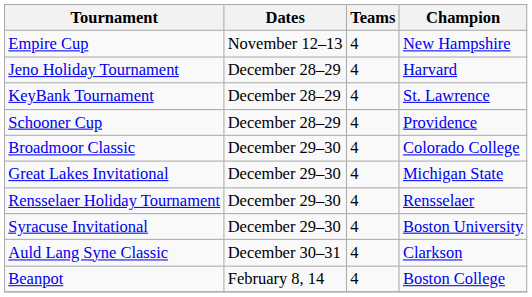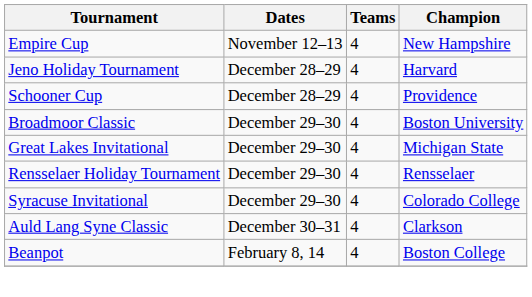- row: KeyBank Tournament | December 28–29 | 4 | St. Lawrence
Broadmoor Classic | Champion: Colorado College -> Boston University
Syracuse Invitational | Champion: Boston University -> Colorado College
